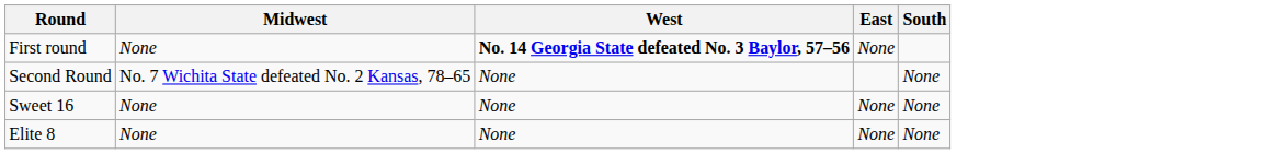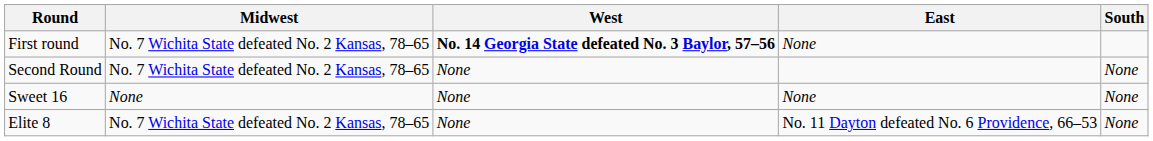First round | Midwest: None -> No. 7 Wichita State defeated No. 2 Kansas, 78–65
Elite 8 | Midwest: None -> No. 7 Wichita State defeated No. 2 Kansas, 78–65
Elite 8 | East: None -> No. 11 Dayton defeated No. 6 Providence, 66–53
